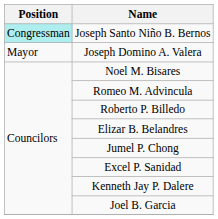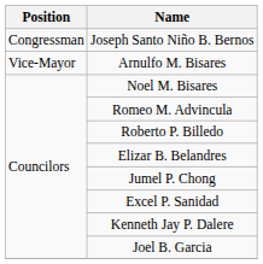Joseph Santo Niño B. Bernos | Position: paleturquoise background -> no background
- row: Mayor | Joseph Domino A. Valera
+ row: Vice-Mayor | Arnulfo M. Bisares
